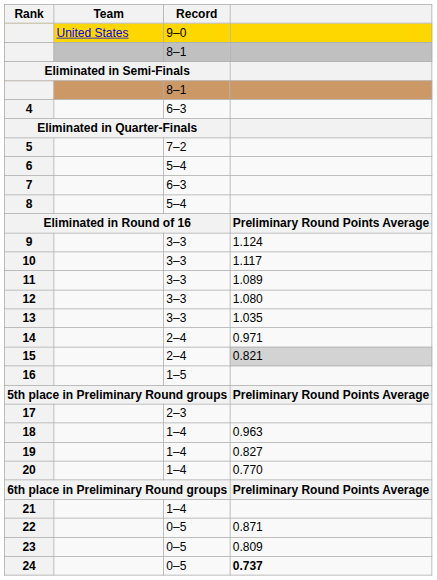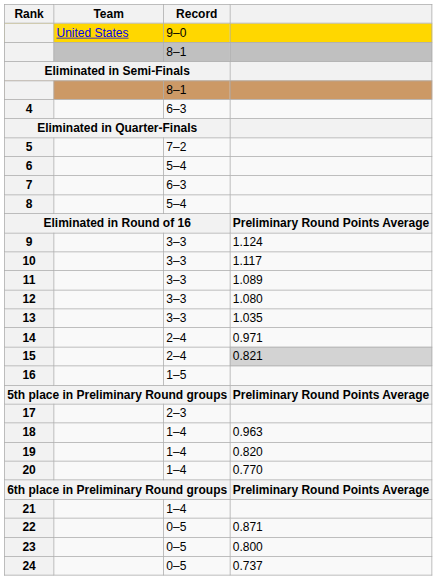19 | column 4: 0.827 -> 0.820
23 | column 4: 0.809 -> 0.800
24 | column 4: bold -> normal
